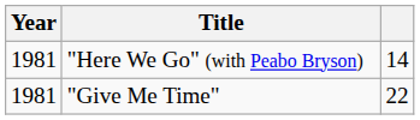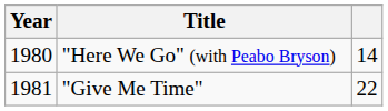"Here We Go" (with Peabo Bryson) | Year: 1981 -> 1980
